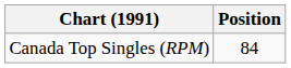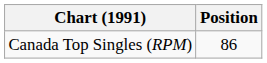Canada Top Singles (RPM) | Position: 84 -> 86
